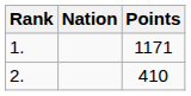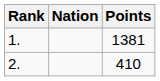1. | Points: 1171 -> 1381
